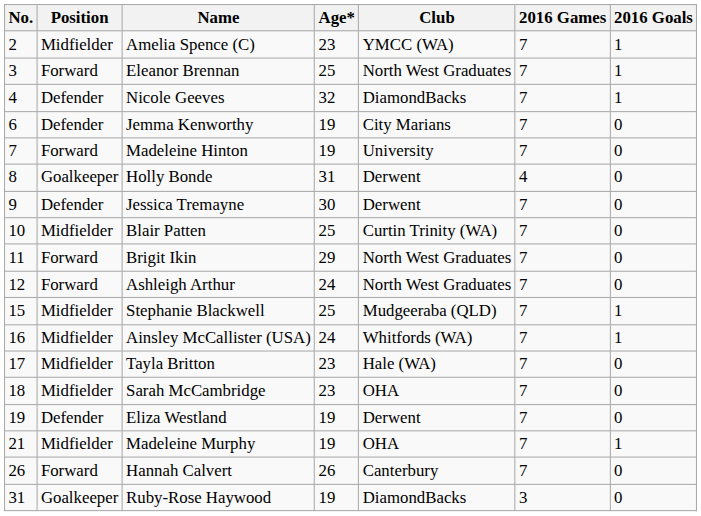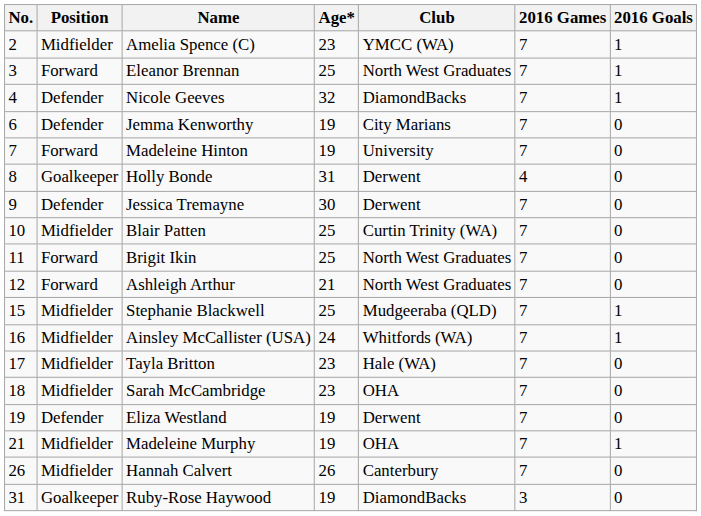Brigit Ikin | Age*: 29 -> 25
Ashleigh Arthur | Age*: 24 -> 21
Hannah Calvert | Position: Forward -> Midfielder
